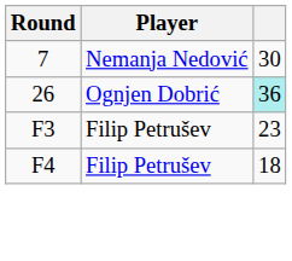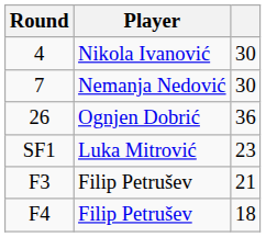+ row: 4 | Nikola Ivanović | 30
26 | column 3: paleturquoise background -> no background
+ row: SF1 | Luka Mitrović | 23
F3 | column 3: 23 -> 21
